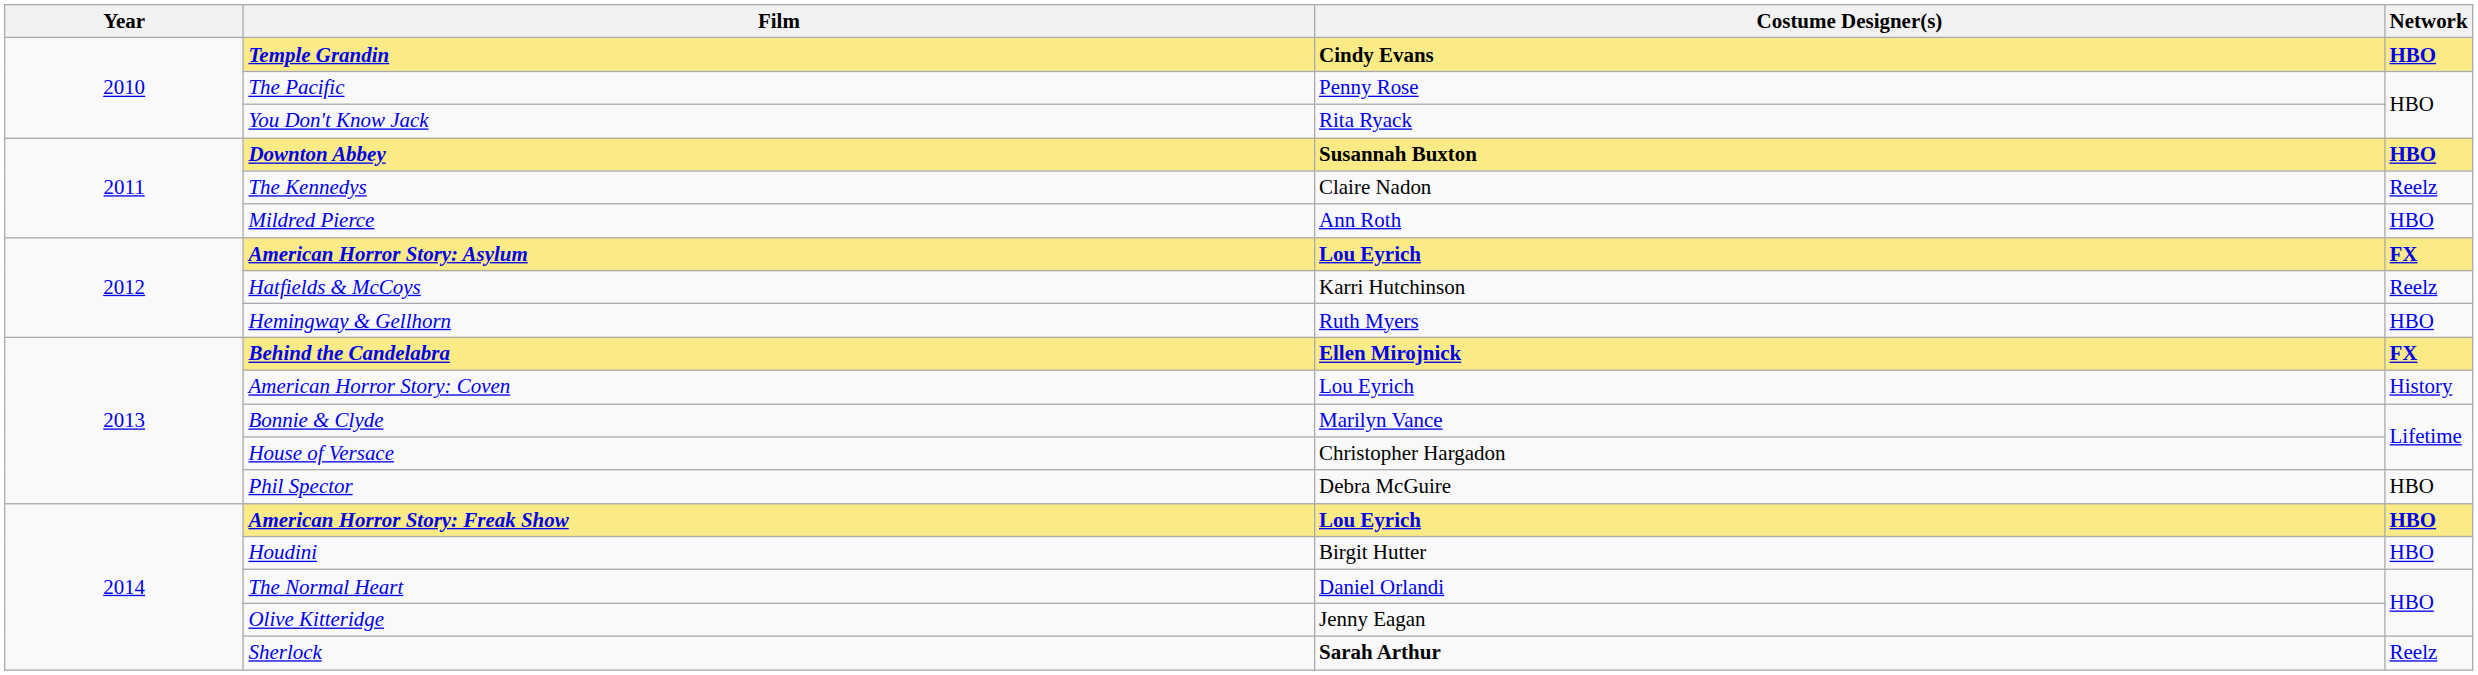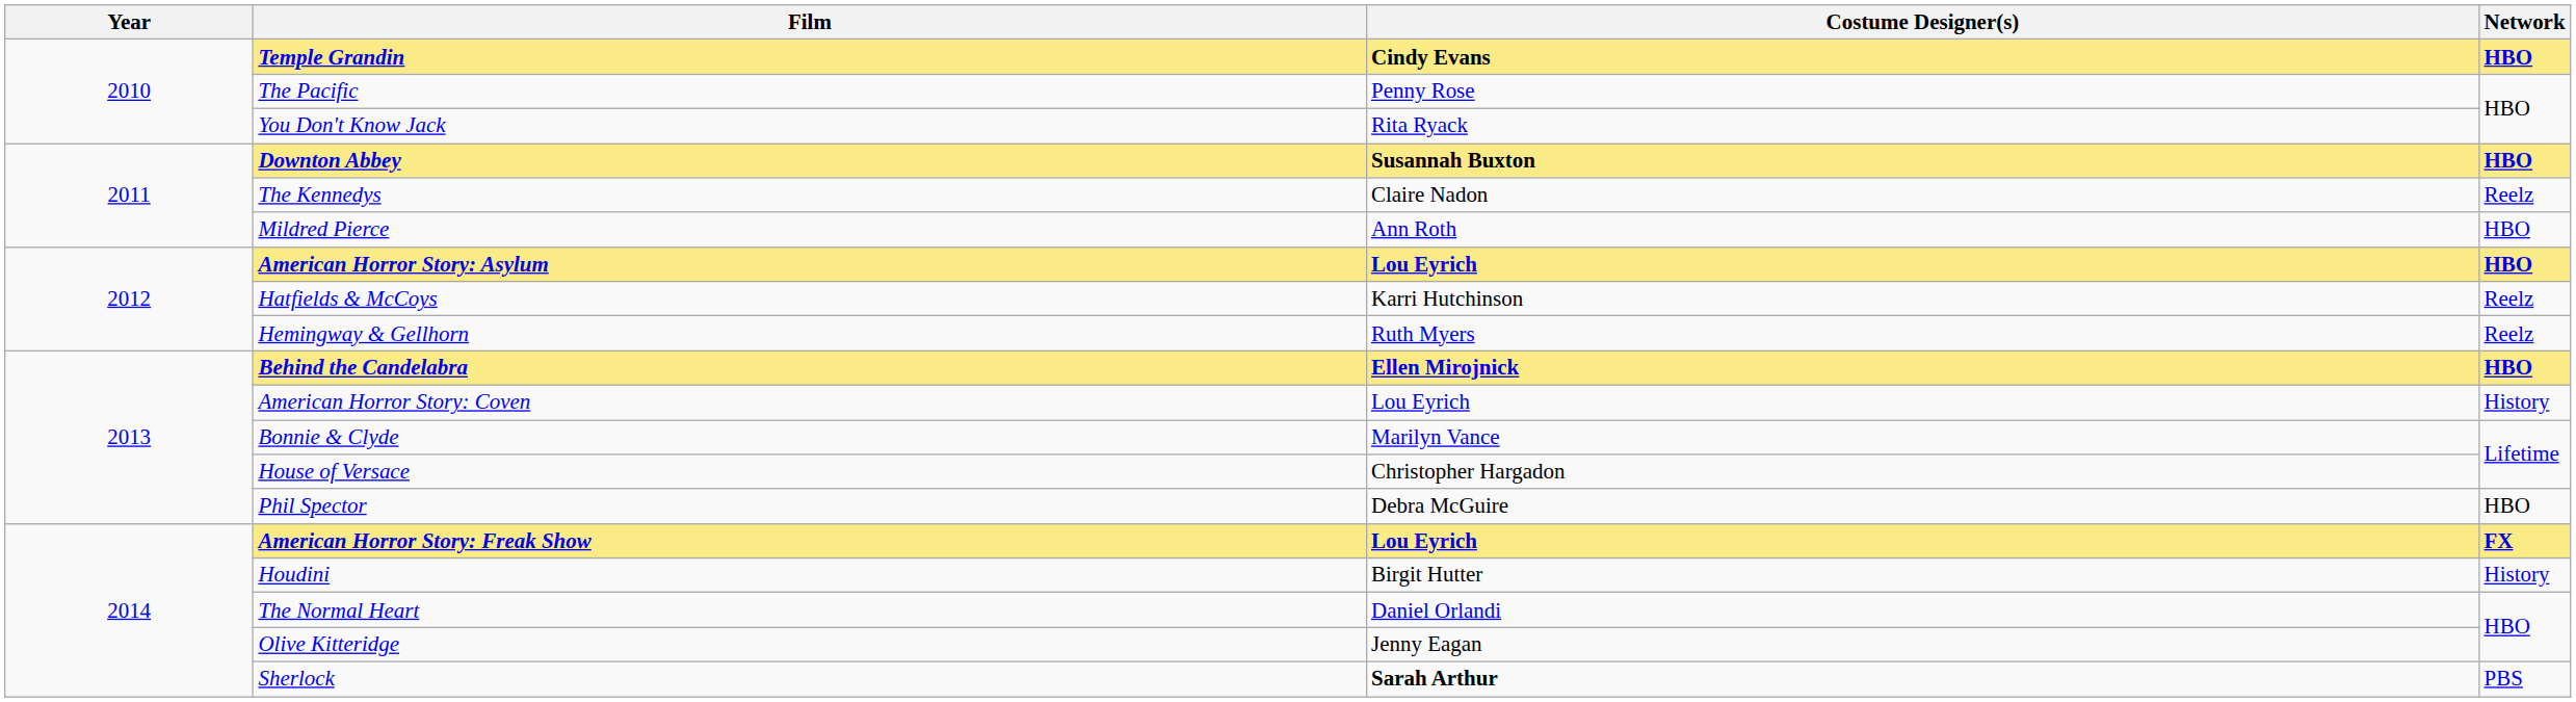American Horror Story: Asylum | Network: FX -> HBO
Hemingway & Gellhorn | Network: HBO -> Reelz
Behind the Candelabra | Network: FX -> HBO
American Horror Story: Freak Show | Network: HBO -> FX
Houdini | Network: HBO -> History
Sherlock | Network: Reelz -> PBS
